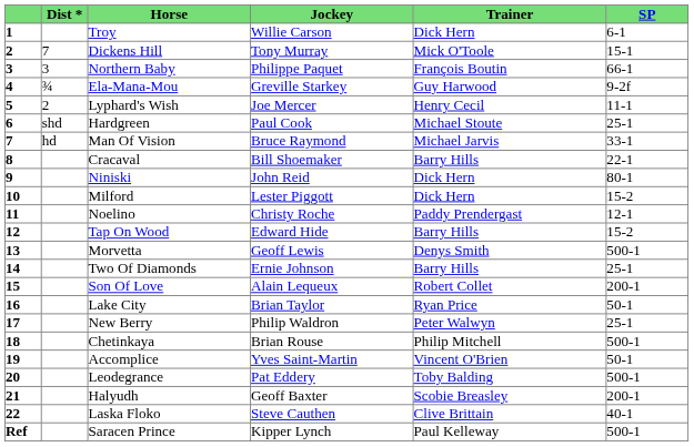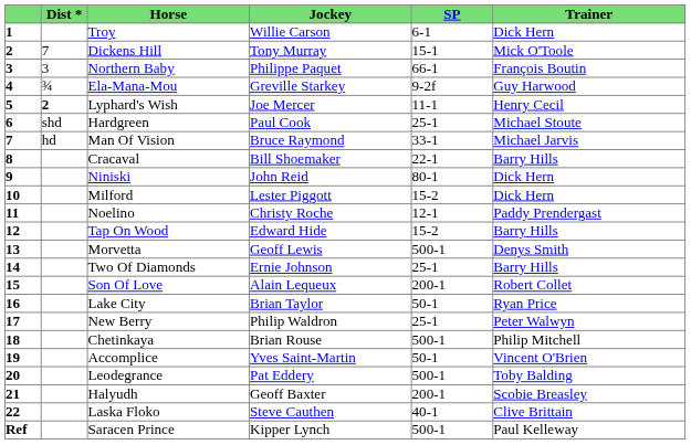columns swapped: Trainer <-> SP
Lyphard's Wish | Dist *: normal -> bold
